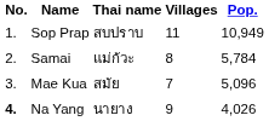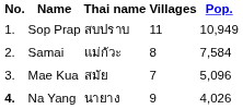Samai | Pop.: 5,784 -> 7,584
